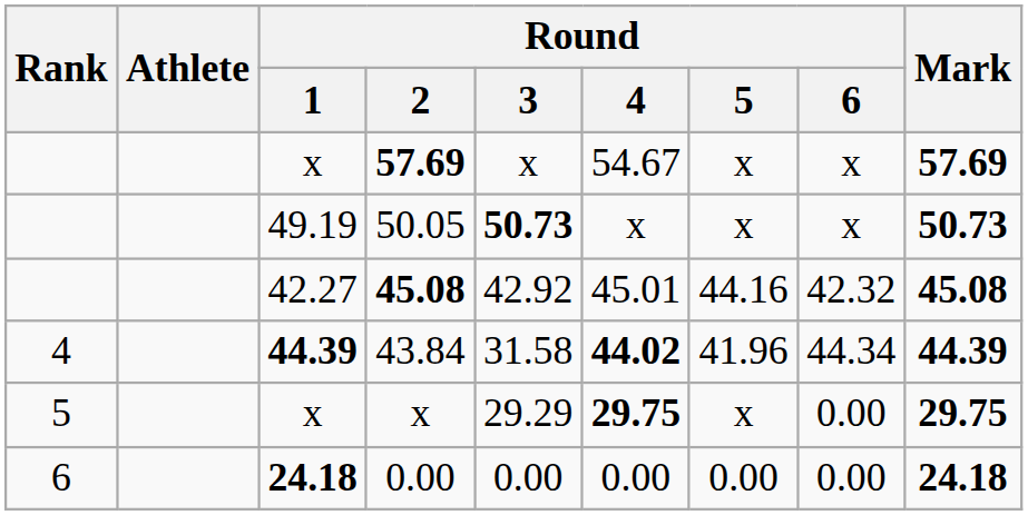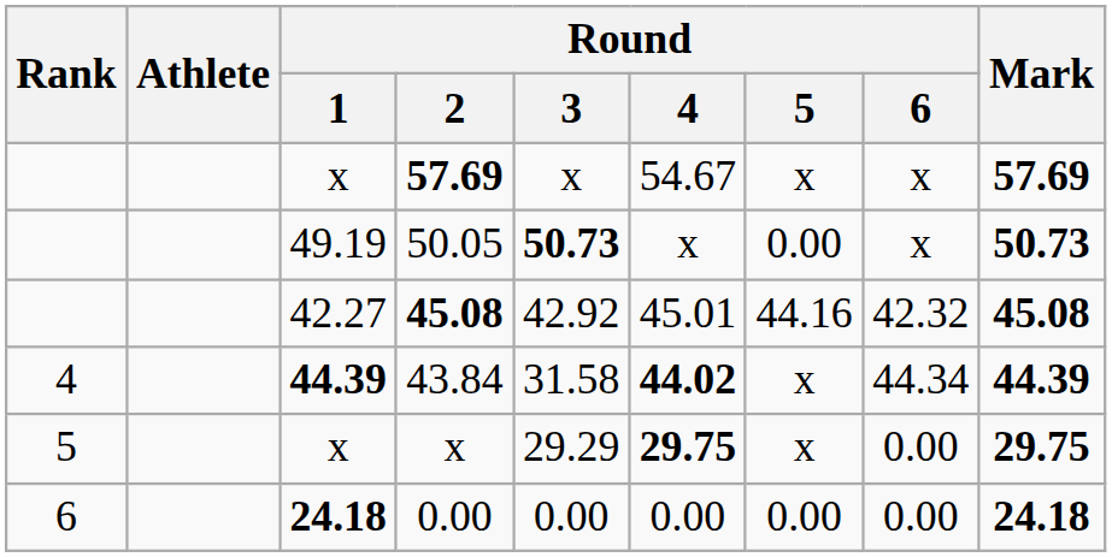50.05 | Round / 5: x -> 0.00
43.84 | Round / 5: 41.96 -> x
